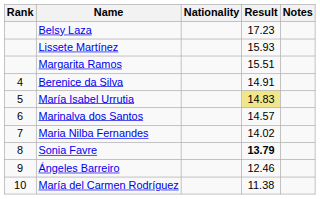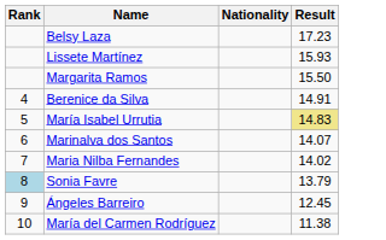- column: Notes
Margarita Ramos | Result: 15.51 -> 15.50
Marinalva dos Santos | Result: 14.57 -> 14.07
Sonia Favre | Rank: no background -> lightblue background
Sonia Favre | Result: bold -> normal
Ángeles Barreiro | Result: 12.46 -> 12.45
